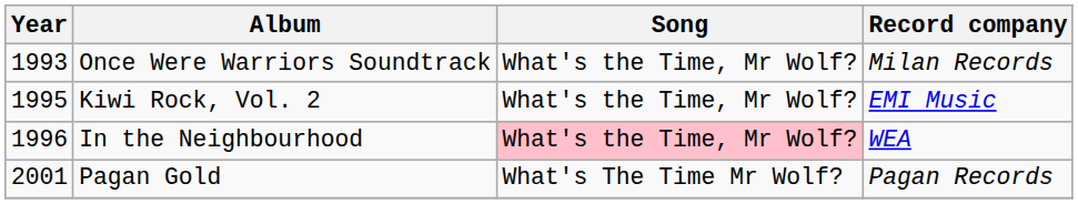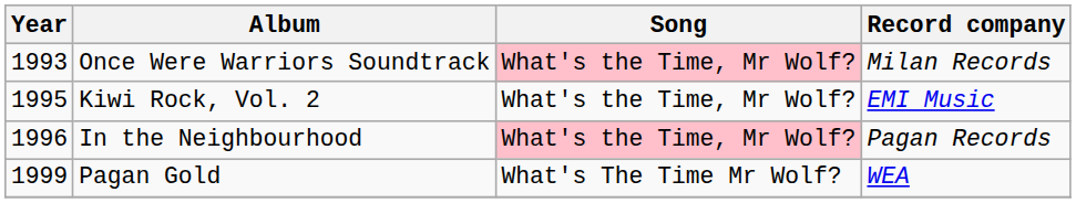Once Were Warriors Soundtrack | Song: no background -> pink background
In the Neighbourhood | Record company: WEA -> Pagan Records
Pagan Gold | Year: 2001 -> 1999
Pagan Gold | Record company: Pagan Records -> WEA
